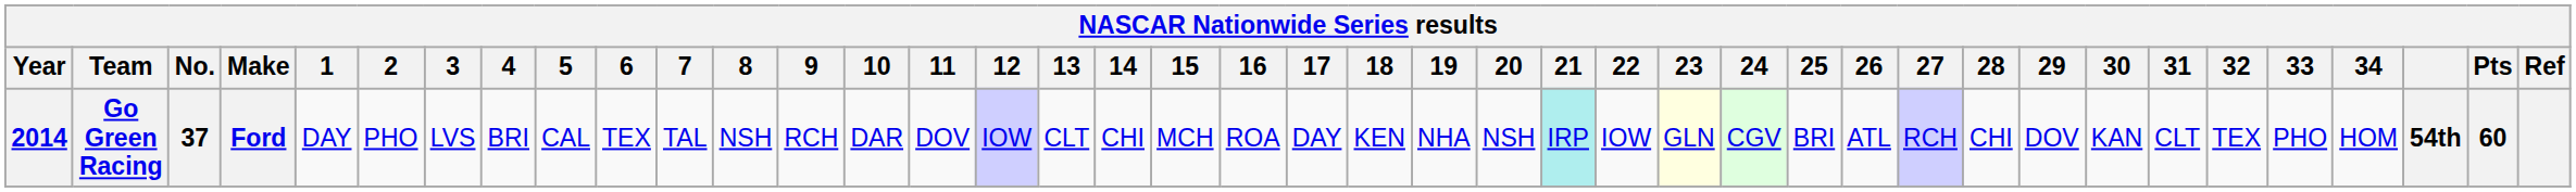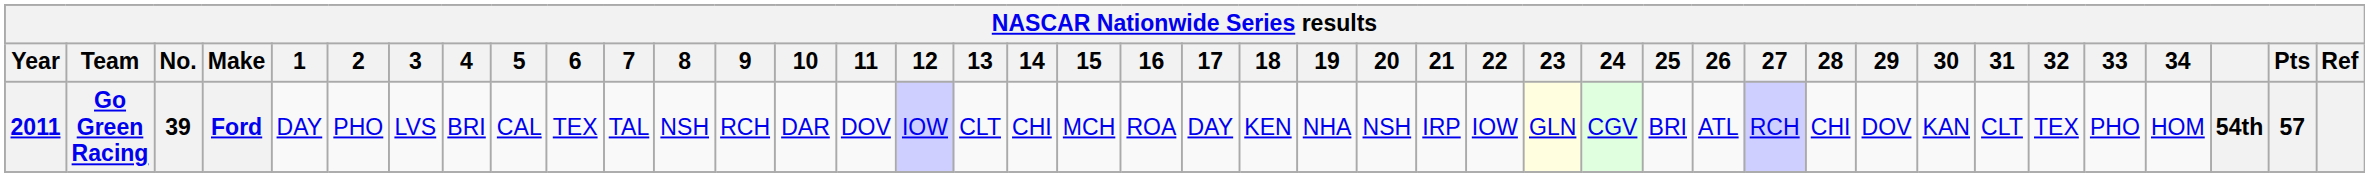Go Green Racing | Year: 2014 -> 2011
Go Green Racing | No.: 37 -> 39
Go Green Racing | 21: paleturquoise background -> no background
Go Green Racing | Pts: 60 -> 57
